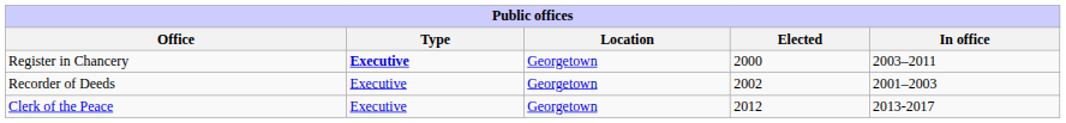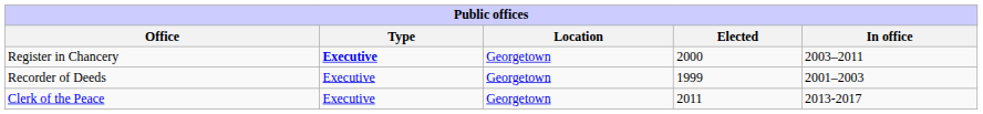Recorder of Deeds | Elected: 2002 -> 1999
Clerk of the Peace | Elected: 2012 -> 2011
